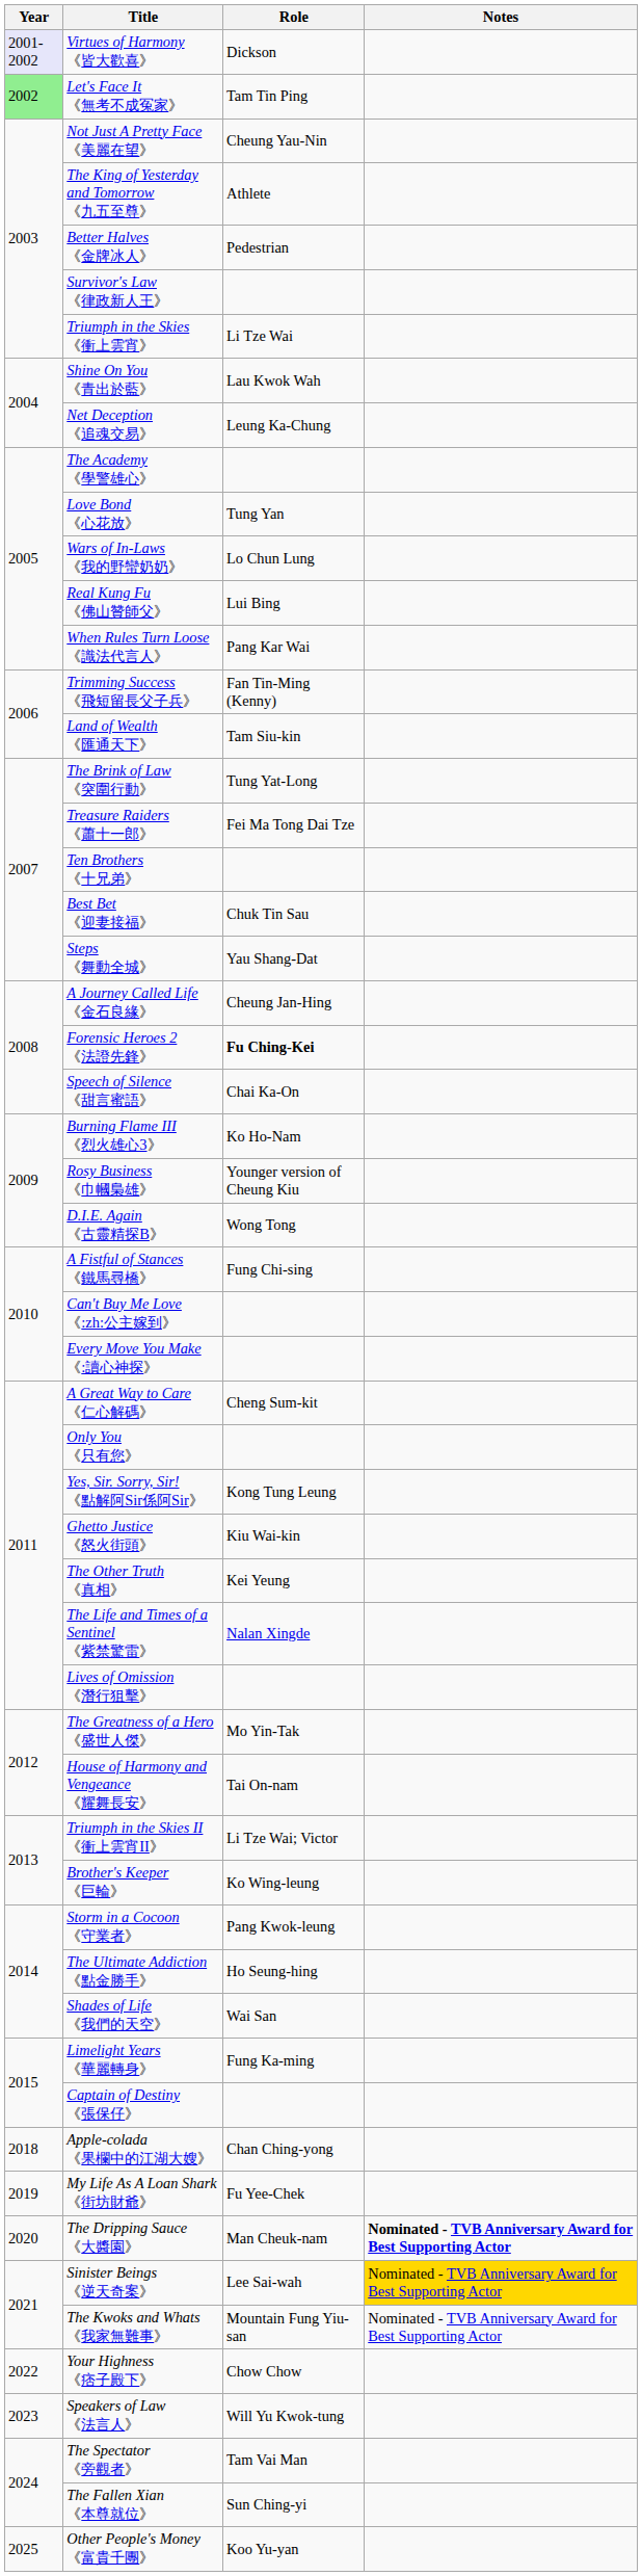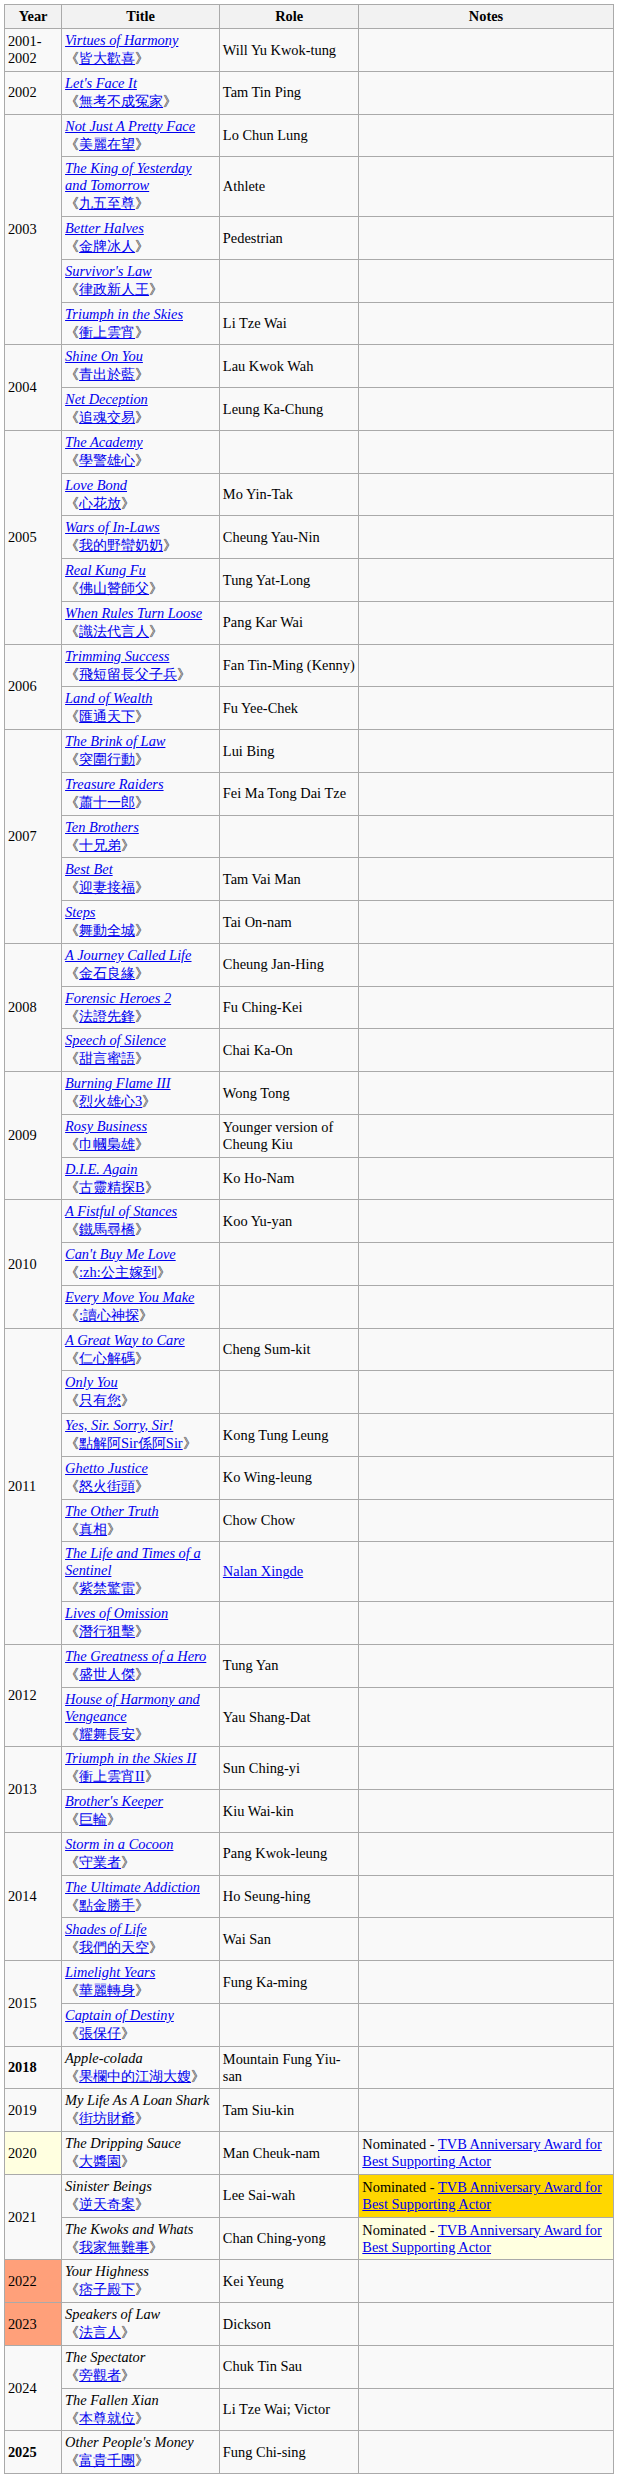Virtues of Harmony 《皆大歡喜》 | Year: lavender background -> no background
Virtues of Harmony 《皆大歡喜》 | Role: Dickson -> Will Yu Kwok-tung
Let's Face It 《無考不成冤家》 | Year: lightgreen background -> no background
Not Just A Pretty Face 《美麗在望》 | Role: Cheung Yau-Nin -> Lo Chun Lung
Love Bond 《心花放》 | Role: Tung Yan -> Mo Yin-Tak
Wars of In-Laws 《我的野蠻奶奶》 | Role: Lo Chun Lung -> Cheung Yau-Nin
Real Kung Fu 《佛山贊師父》 | Role: Lui Bing -> Tung Yat-Long
Land of Wealth 《匯通天下》 | Role: Tam Siu-kin -> Fu Yee-Chek
The Brink of Law 《突圍行動》 | Role: Tung Yat-Long -> Lui Bing
Best Bet 《迎妻接福》 | Role: Chuk Tin Sau -> Tam Vai Man
Steps 《舞動全城》 | Role: Yau Shang-Dat -> Tai On-nam
Forensic Heroes 2 《法證先鋒》 | Role: bold -> normal
Burning Flame III 《烈火雄心3》 | Role: Ko Ho-Nam -> Wong Tong
D.I.E. Again 《古靈精探B》 | Role: Wong Tong -> Ko Ho-Nam
A Fistful of Stances 《鐵馬尋橋》 | Role: Fung Chi-sing -> Koo Yu-yan
Ghetto Justice 《怒火街頭》 | Role: Kiu Wai-kin -> Ko Wing-leung
The Other Truth 《真相》 | Role: Kei Yeung -> Chow Chow
The Greatness of a Hero 《盛世人傑》 | Role: Mo Yin-Tak -> Tung Yan
House of Harmony and Vengeance 《耀舞長安》 | Role: Tai On-nam -> Yau Shang-Dat
Triumph in the Skies II 《衝上雲宵II》 | Role: Li Tze Wai; Victor -> Sun Ching-yi
Brother's Keeper 《巨輪》 | Role: Ko Wing-leung -> Kiu Wai-kin
Apple-colada 《果欄中的江湖大嫂》 | Year: normal -> bold
Apple-colada 《果欄中的江湖大嫂》 | Role: Chan Ching-yong -> Mountain Fung Yiu-san
My Life As A Loan Shark 《街坊財爺》 | Role: Fu Yee-Chek -> Tam Siu-kin
The Dripping Sauce 《大醬園》 | Year: no background -> lightyellow background
The Dripping Sauce 《大醬園》 | Notes: bold -> normal
The Kwoks and Whats 《我家無難事》 | Role: Mountain Fung Yiu-san -> Chan Ching-yong
The Kwoks and Whats 《我家無難事》 | Notes: no background -> lightyellow background
Your Highness 《痞子殿下》 | Year: no background -> lightsalmon background
Your Highness 《痞子殿下》 | Role: Chow Chow -> Kei Yeung
Speakers of Law 《法言人》 | Year: no background -> lightsalmon background
Speakers of Law 《法言人》 | Role: Will Yu Kwok-tung -> Dickson
The Spectator 《旁觀者》 | Role: Tam Vai Man -> Chuk Tin Sau
The Fallen Xian 《本尊就位》 | Role: Sun Ching-yi -> Li Tze Wai; Victor
Other People's Money 《富貴千團》 | Year: normal -> bold
Other People's Money 《富貴千團》 | Role: Koo Yu-yan -> Fung Chi-sing
